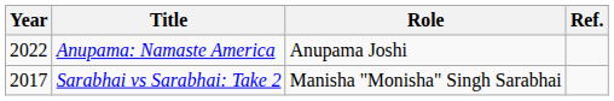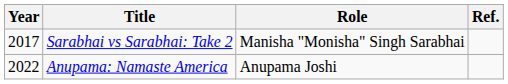rows swapped: Sarabhai vs Sarabhai: Take 2 <-> Anupama: Namaste America
